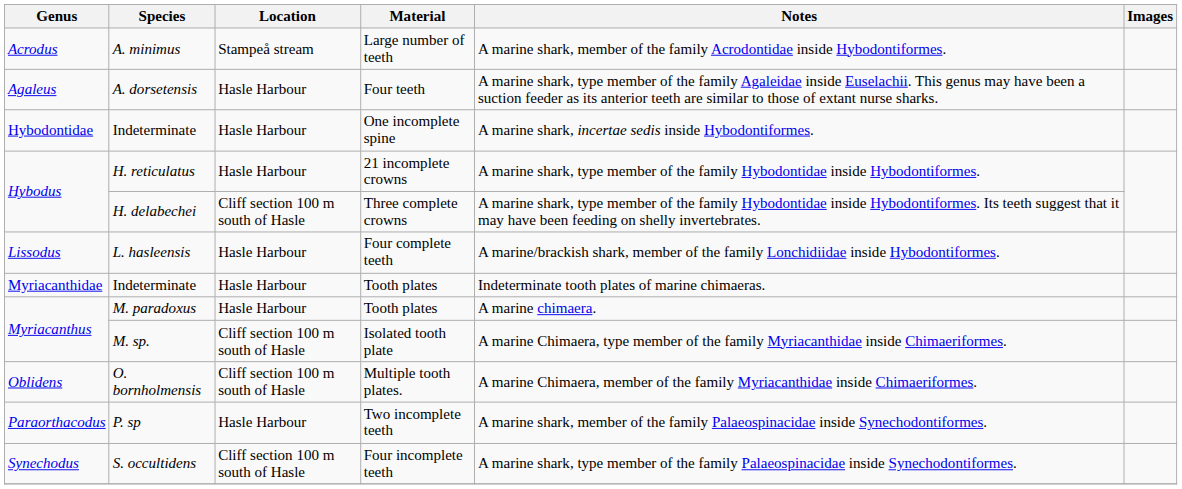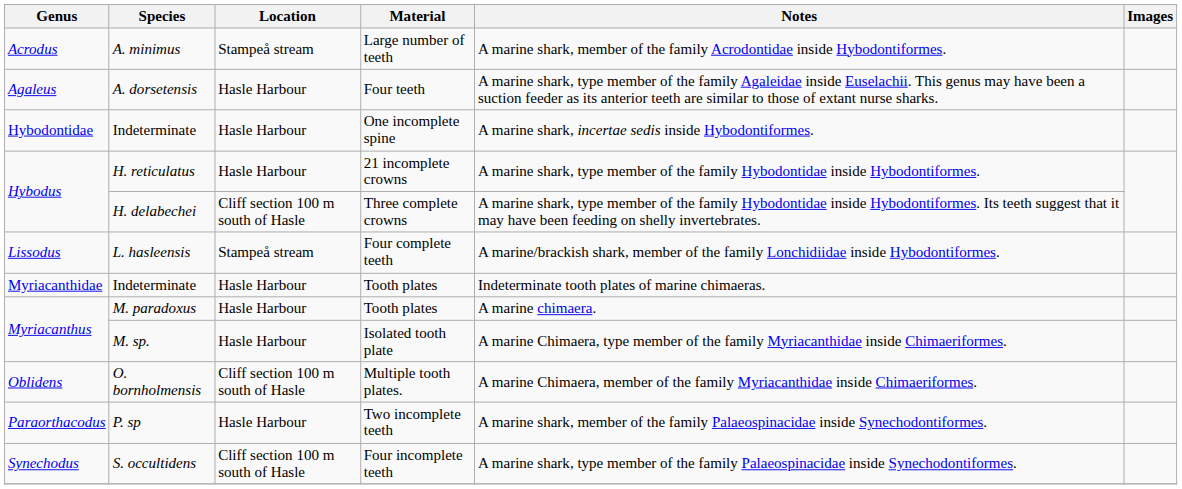L. hasleensis | Location: Hasle Harbour -> Stampeå stream
M. sp. | Location: Cliff section 100 m south of Hasle -> Hasle Harbour
